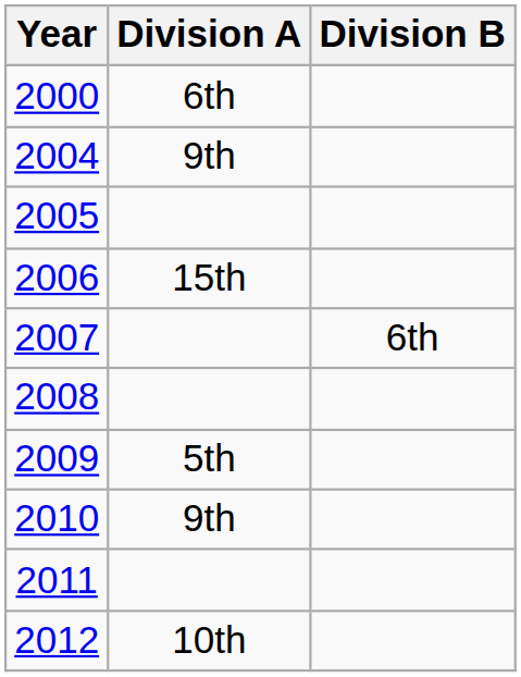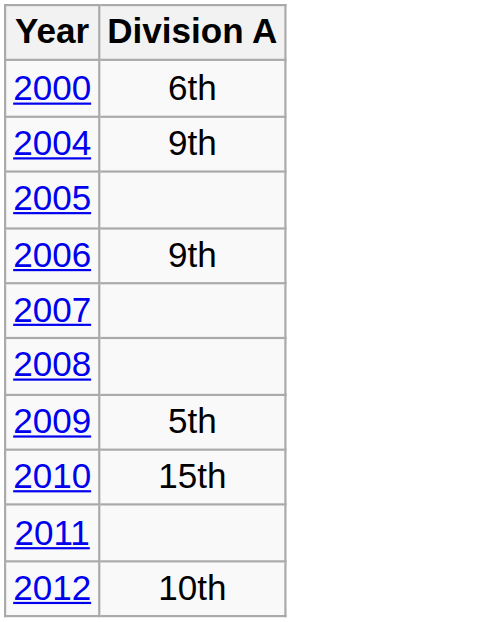- column: Division B | 6th
2006 | Division A: 15th -> 9th
2010 | Division A: 9th -> 15th
